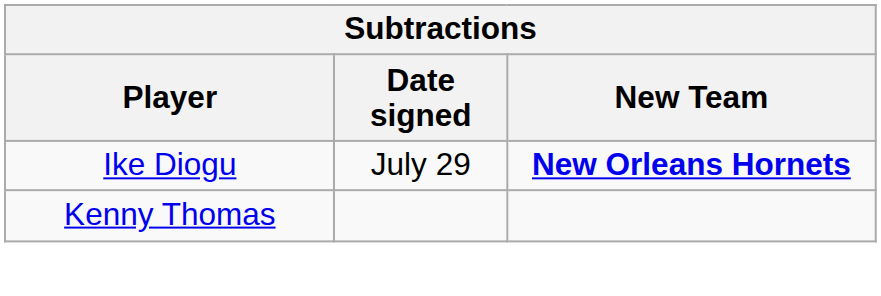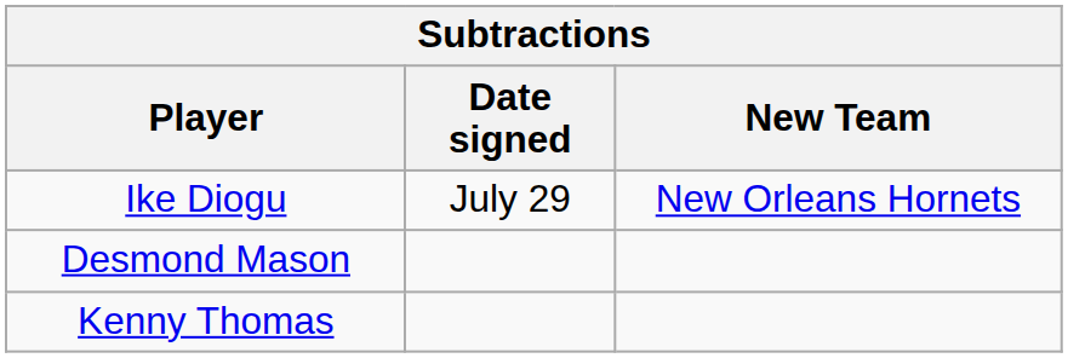Ike Diogu | New Team: bold -> normal
+ row: Desmond Mason
